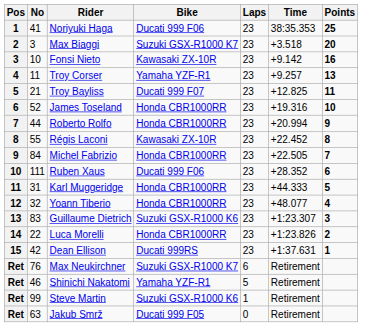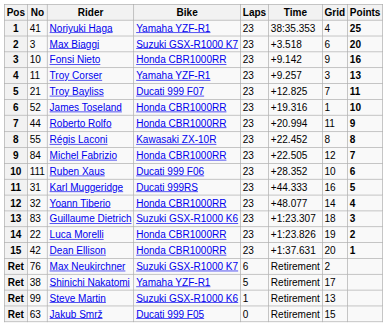+ column: Grid | 4 | 6 | 9 | 3 | 7 | 1 | 11 | 8 | 12 | 10 | 16 | 14 | 18 | 19 | 20 | 2 | 17 | 13 | 15
Noriyuki Haga | Bike: Ducati 999 F06 -> Yamaha YZF-R1
Fonsi Nieto | Bike: Kawasaki ZX-10R -> Honda CBR1000RR
Karl Muggeridge | Bike: Honda CBR1000RR -> Ducati 999RS
Dean Ellison | Bike: Ducati 999RS -> Honda CBR1000RR
Shinichi Nakatomi | No: 46 -> 38
